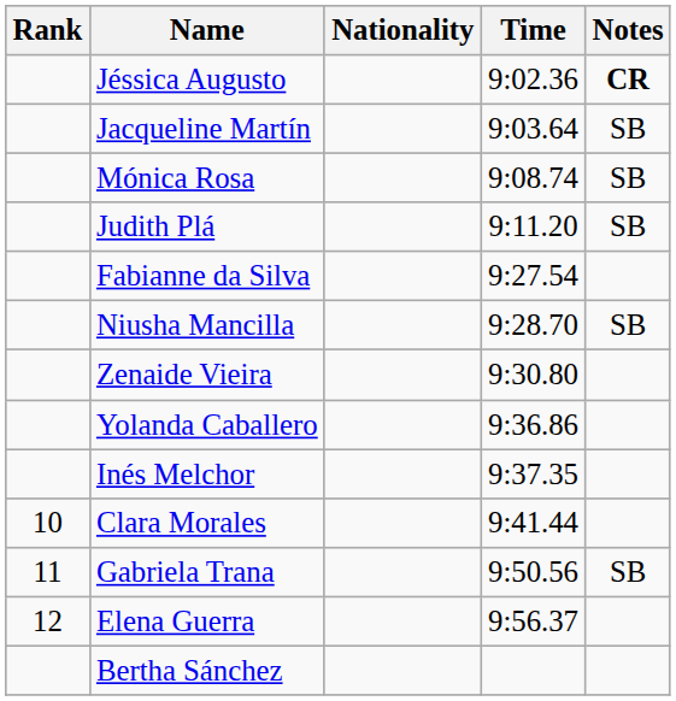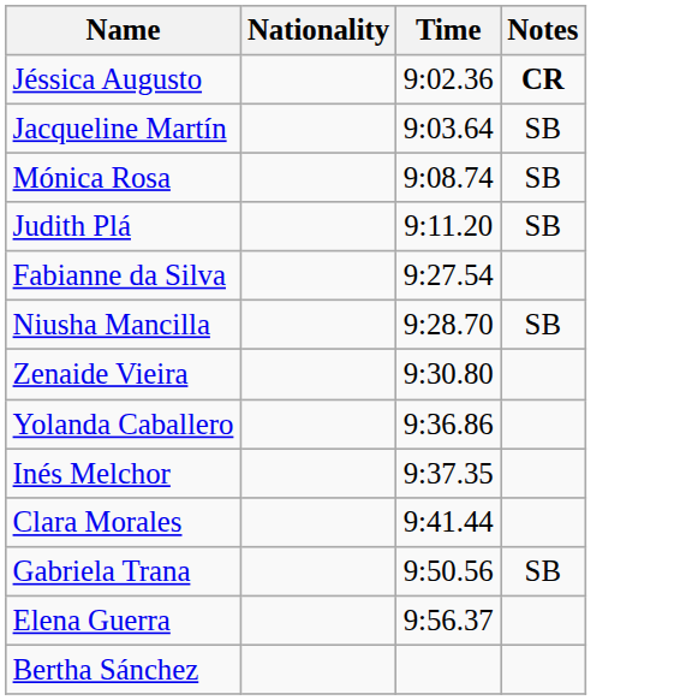- column: Rank | 10 | 11 | 12
